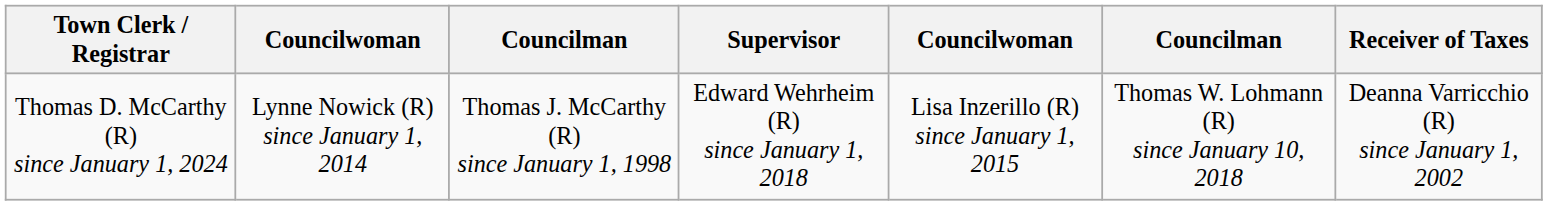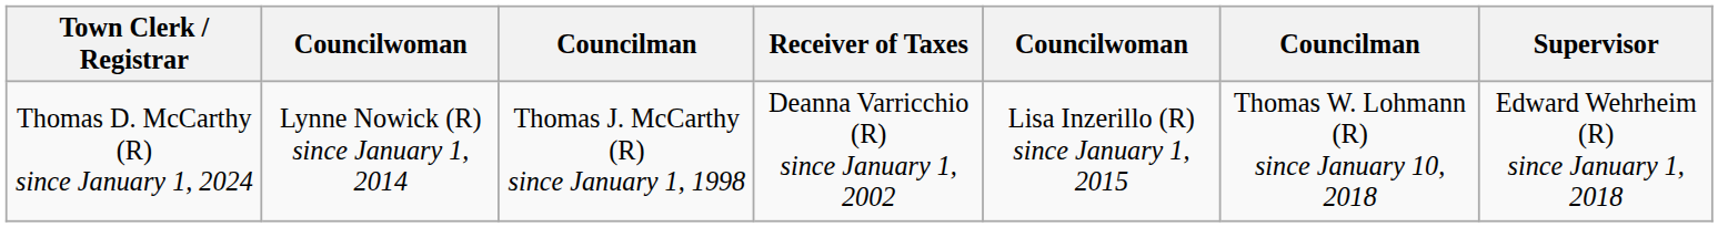columns swapped: Supervisor <-> Receiver of Taxes
